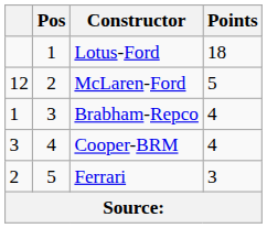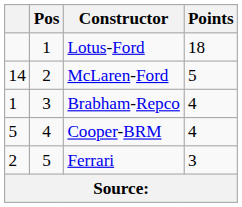McLaren-Ford | column 1: 12 -> 14
Cooper-BRM | column 1: 3 -> 5
